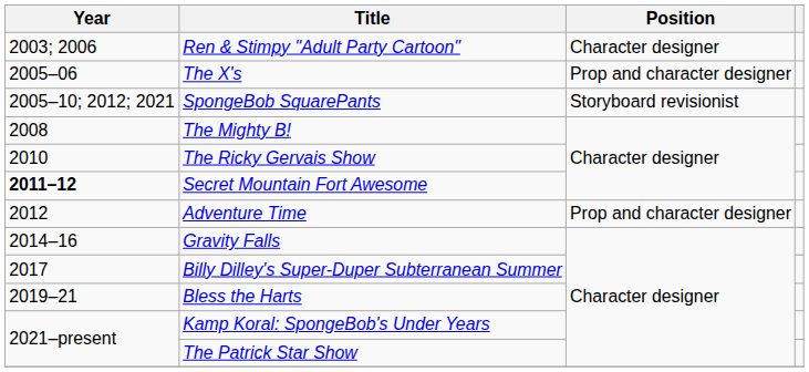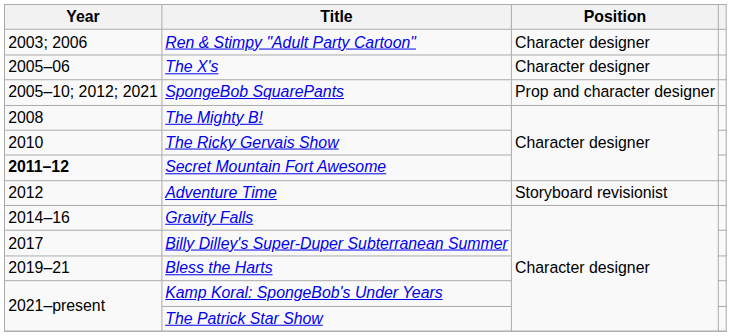The X's | Position: Prop and character designer -> Character designer
SpongeBob SquarePants | Position: Storyboard revisionist -> Prop and character designer
Adventure Time | Position: Prop and character designer -> Storyboard revisionist
